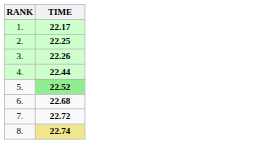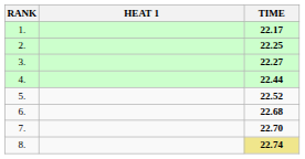+ column: HEAT 1
3. | TIME: 22.26 -> 22.27
5. | TIME: lightgreen background -> no background
7. | TIME: 22.72 -> 22.70
